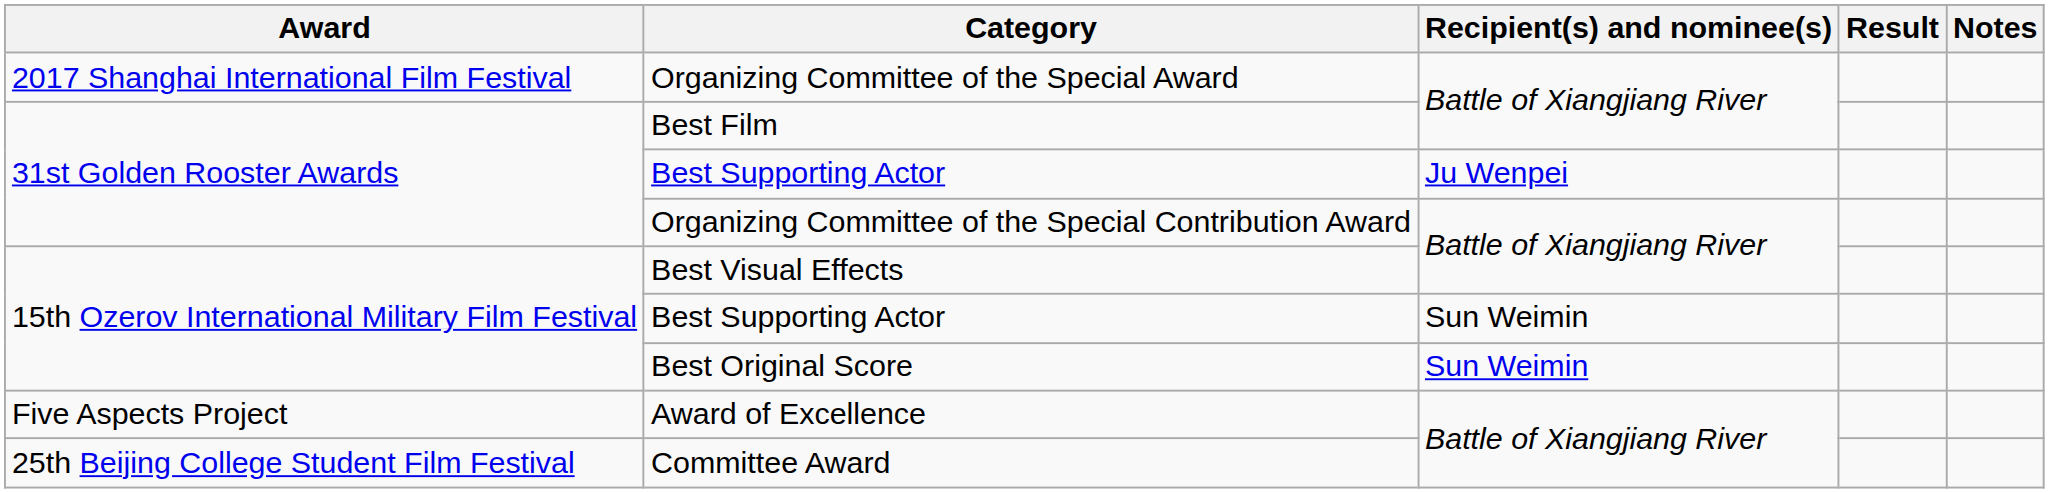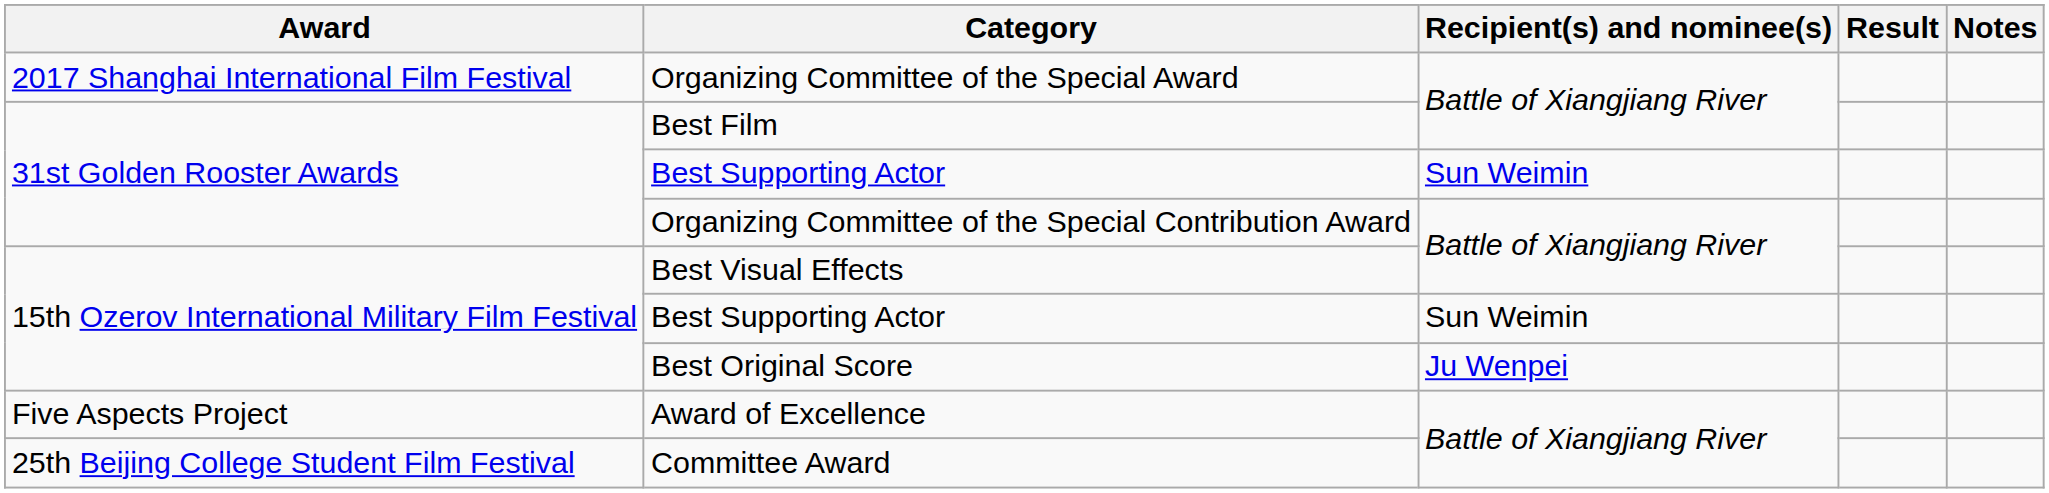31st Golden Rooster Awards / Best Supporting Actor | Recipient(s) and nominee(s): Ju Wenpei -> Sun Weimin
Best Original Score | Recipient(s) and nominee(s): Sun Weimin -> Ju Wenpei
